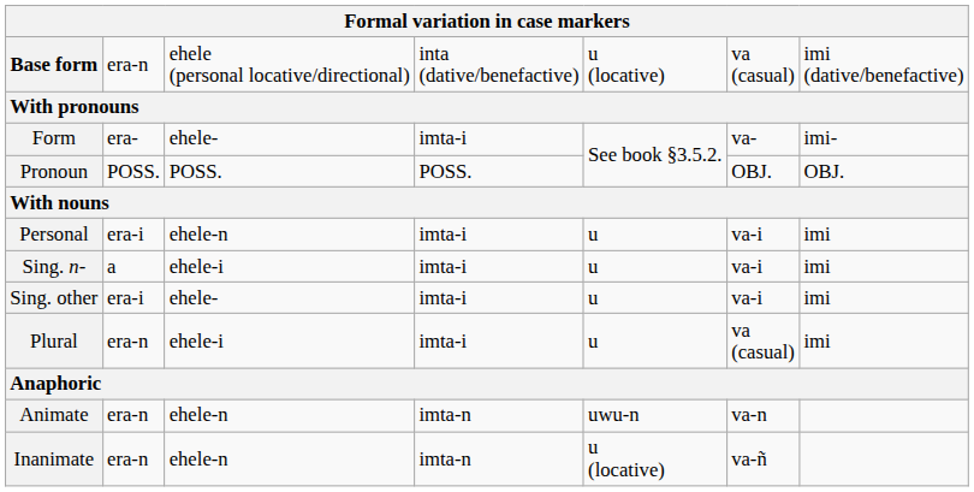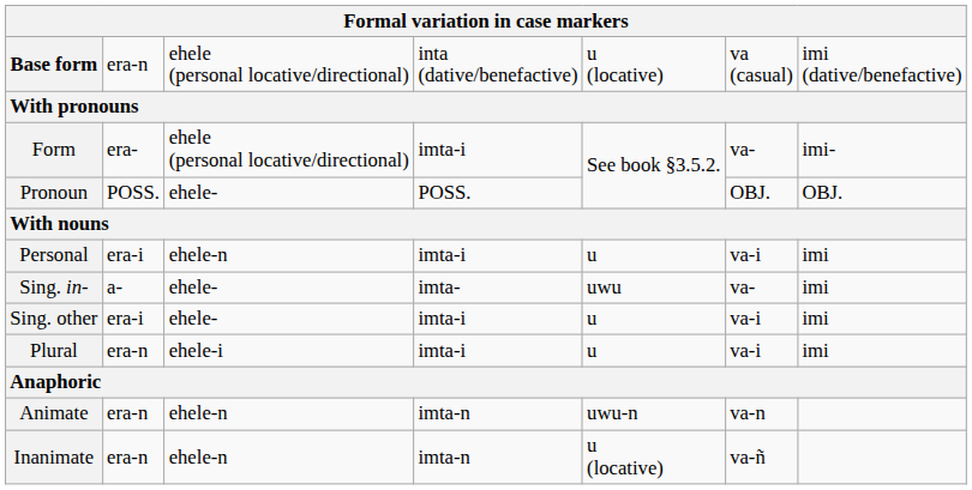Form | column 3: ehele- -> ehele (personal locative/directional)
Pronoun | column 3: POSS. -> ehele-
- row: Sing. n- | a | ehele-i | imta-i | u | va-i | imi
+ row: Sing. in- | a- | ehele- | imta- | uwu | va- | imi
Plural | column 6: va (casual) -> va-i
